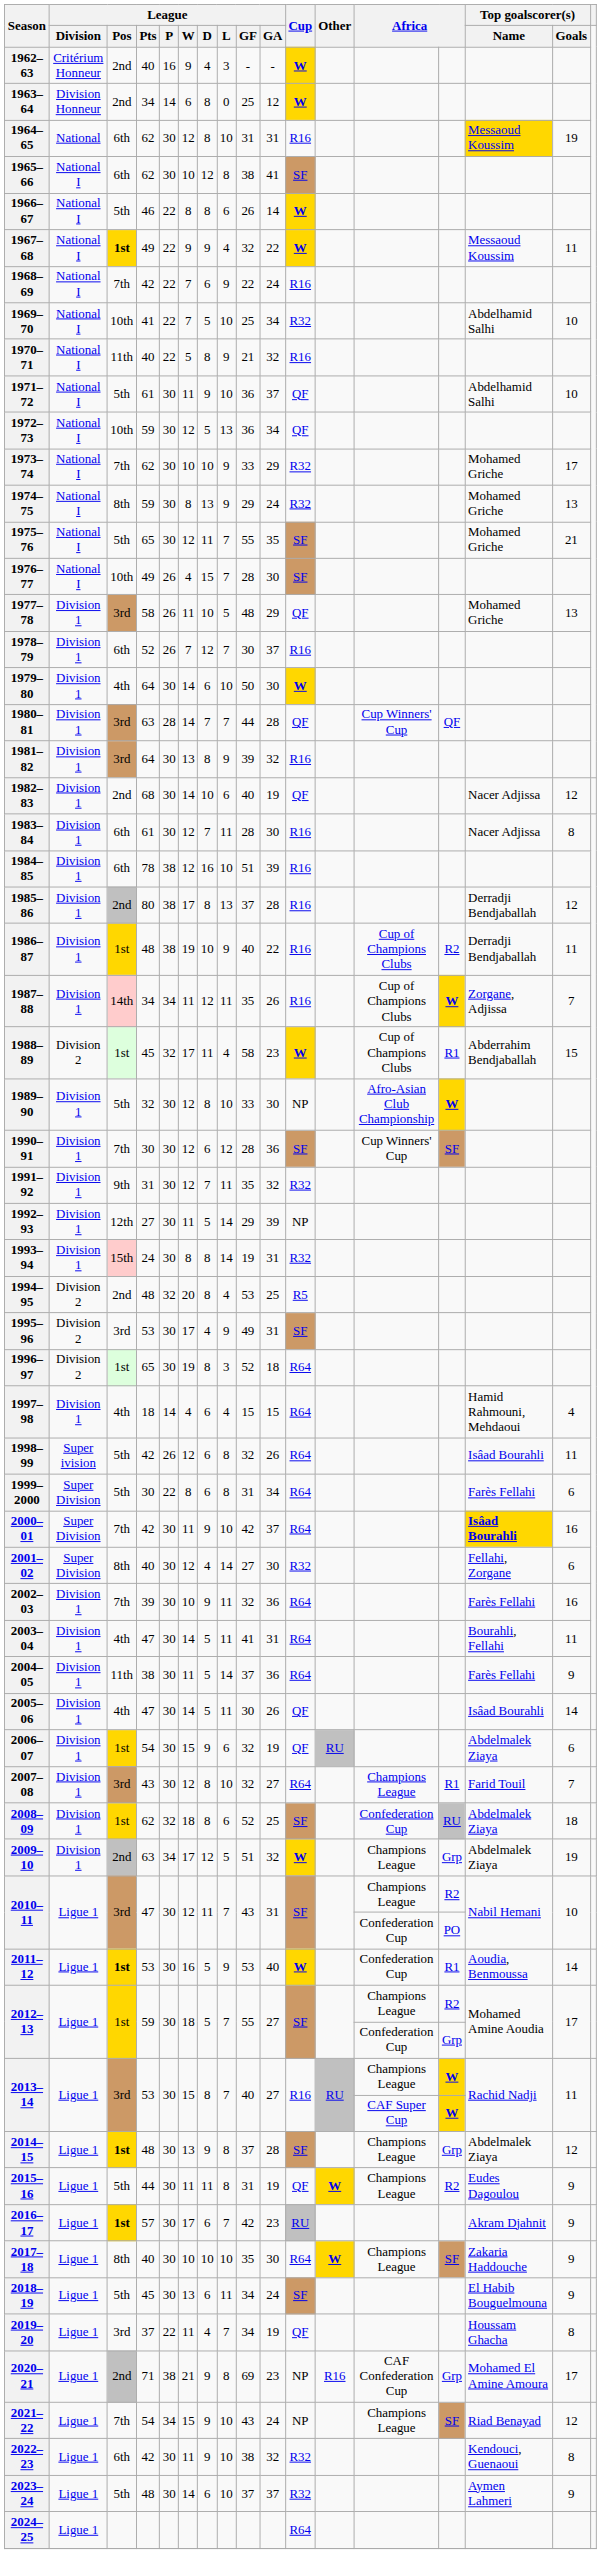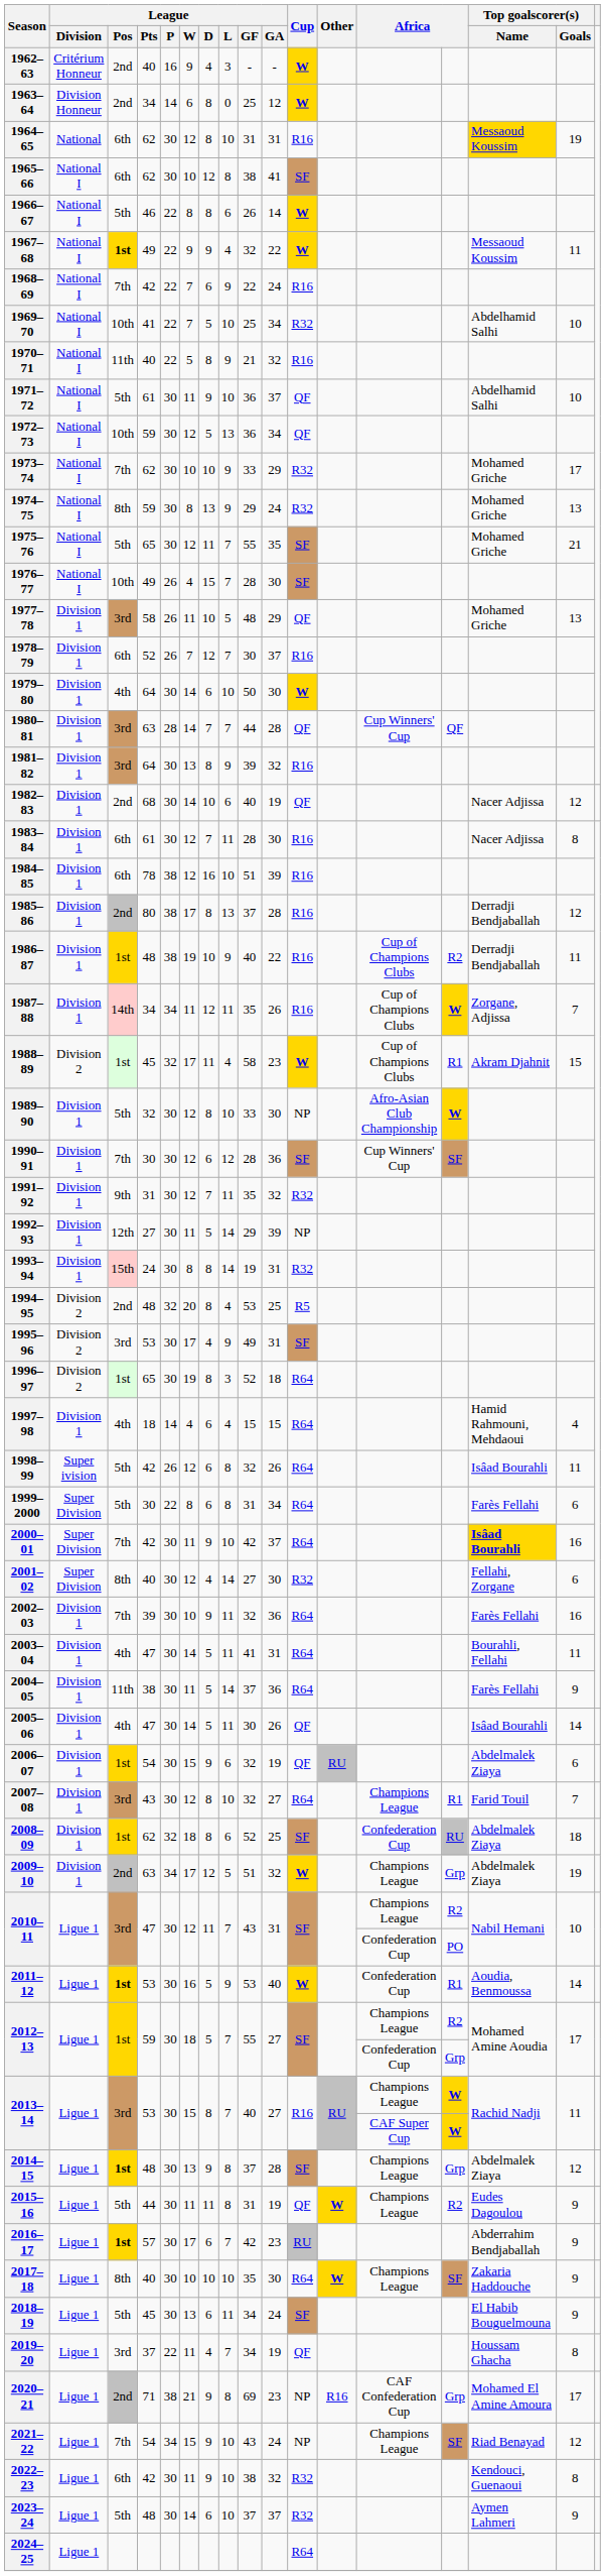1988–89 | Top goalscorer(s) / Name: Abderrahim Bendjaballah -> Akram Djahnit
2016–17 | Top goalscorer(s) / Name: Akram Djahnit -> Abderrahim Bendjaballah
